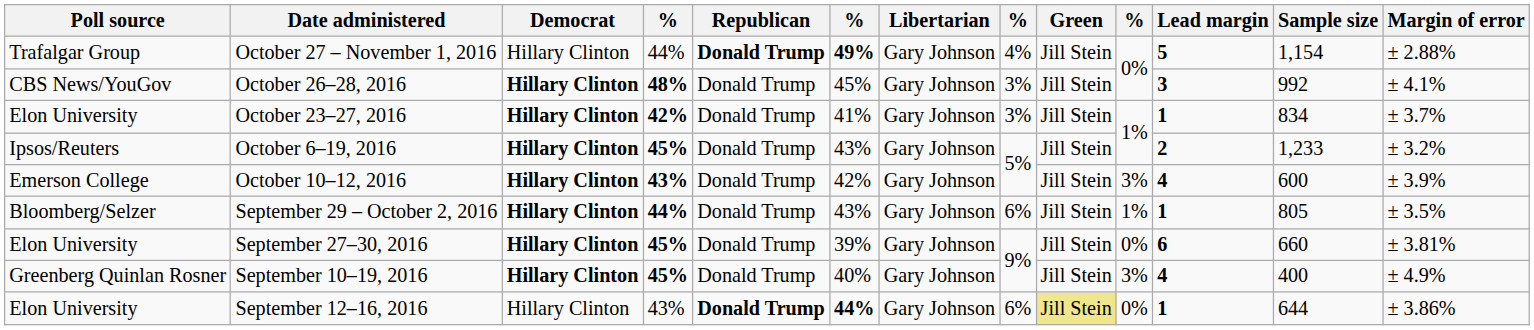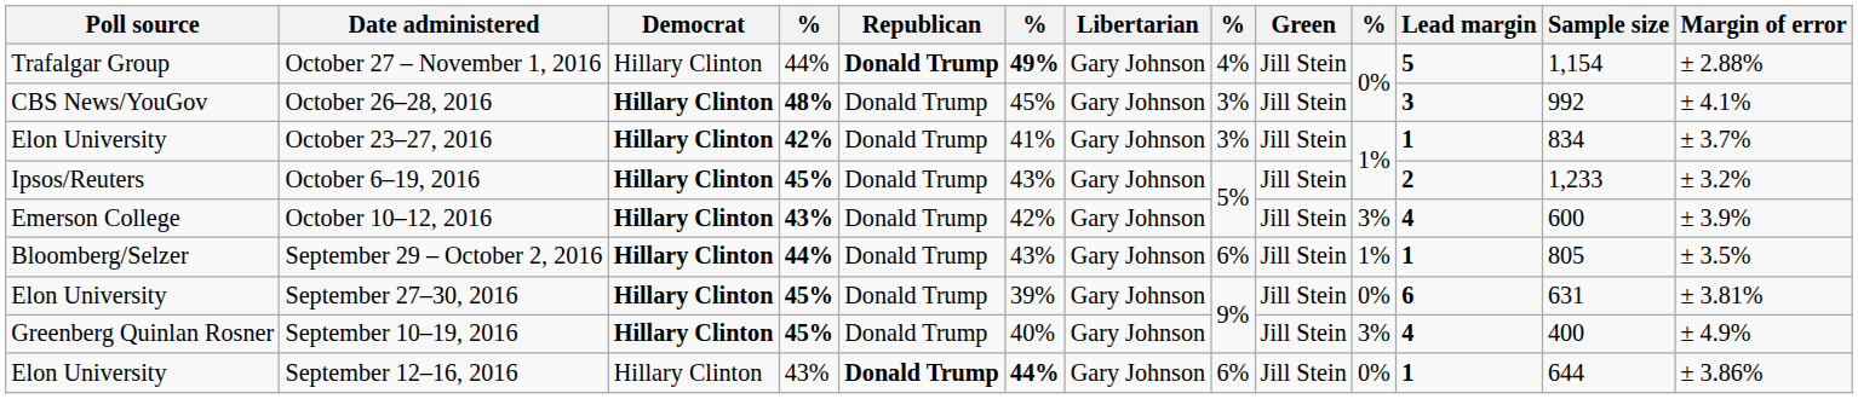September 27–30, 2016 | Sample size: 660 -> 631
September 12–16, 2016 | Green: khaki background -> no background
